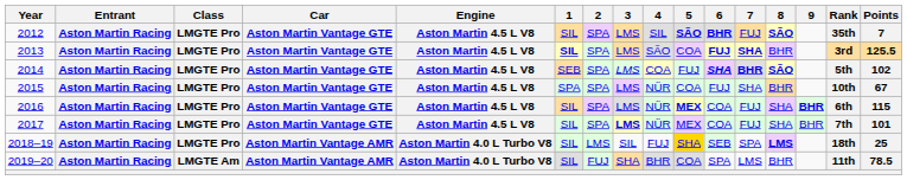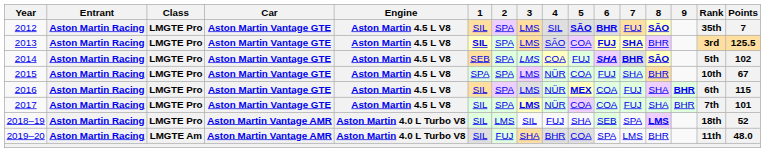2017 | 5: MEX -> COA
2018–19 | 5: gold background -> no background
2018–19 | Points: 25 -> 52
2019–20 | Points: 78.5 -> 48.0
